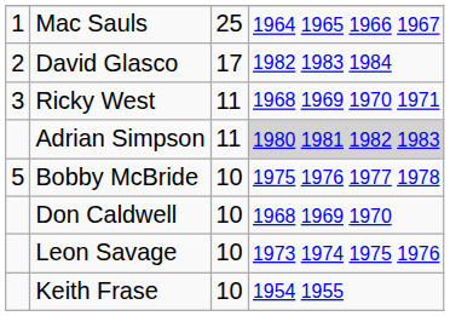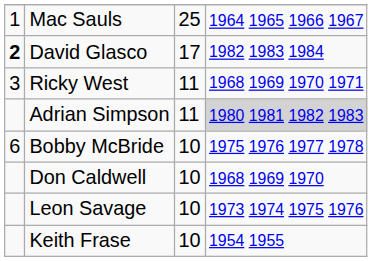David Glasco | column 1: normal -> bold
Bobby McBride | column 1: 5 -> 6
